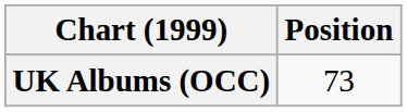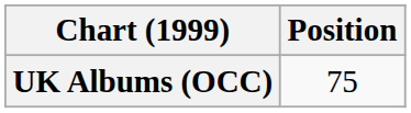UK Albums (OCC) | Position: 73 -> 75
